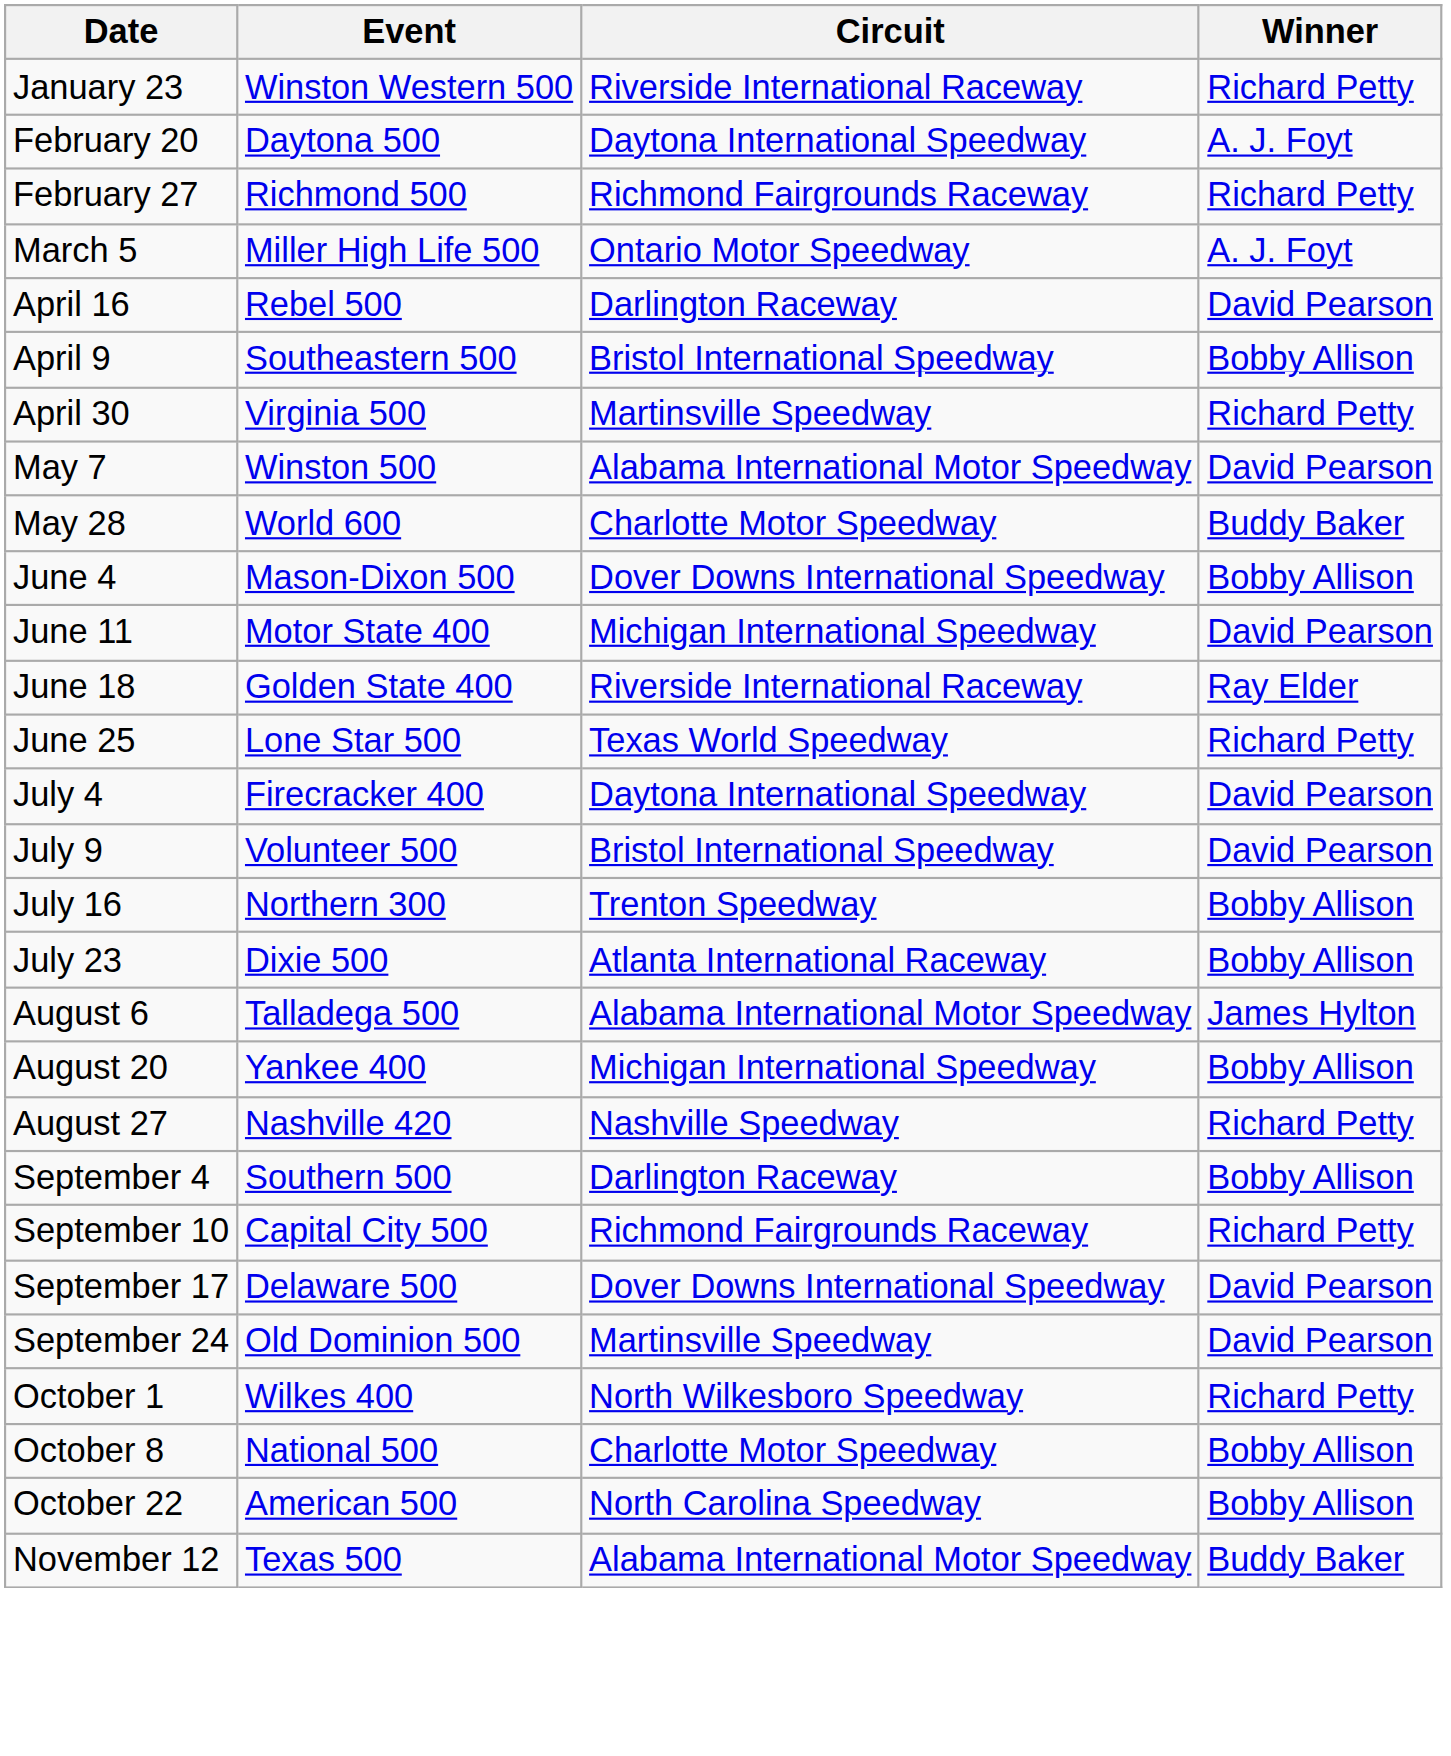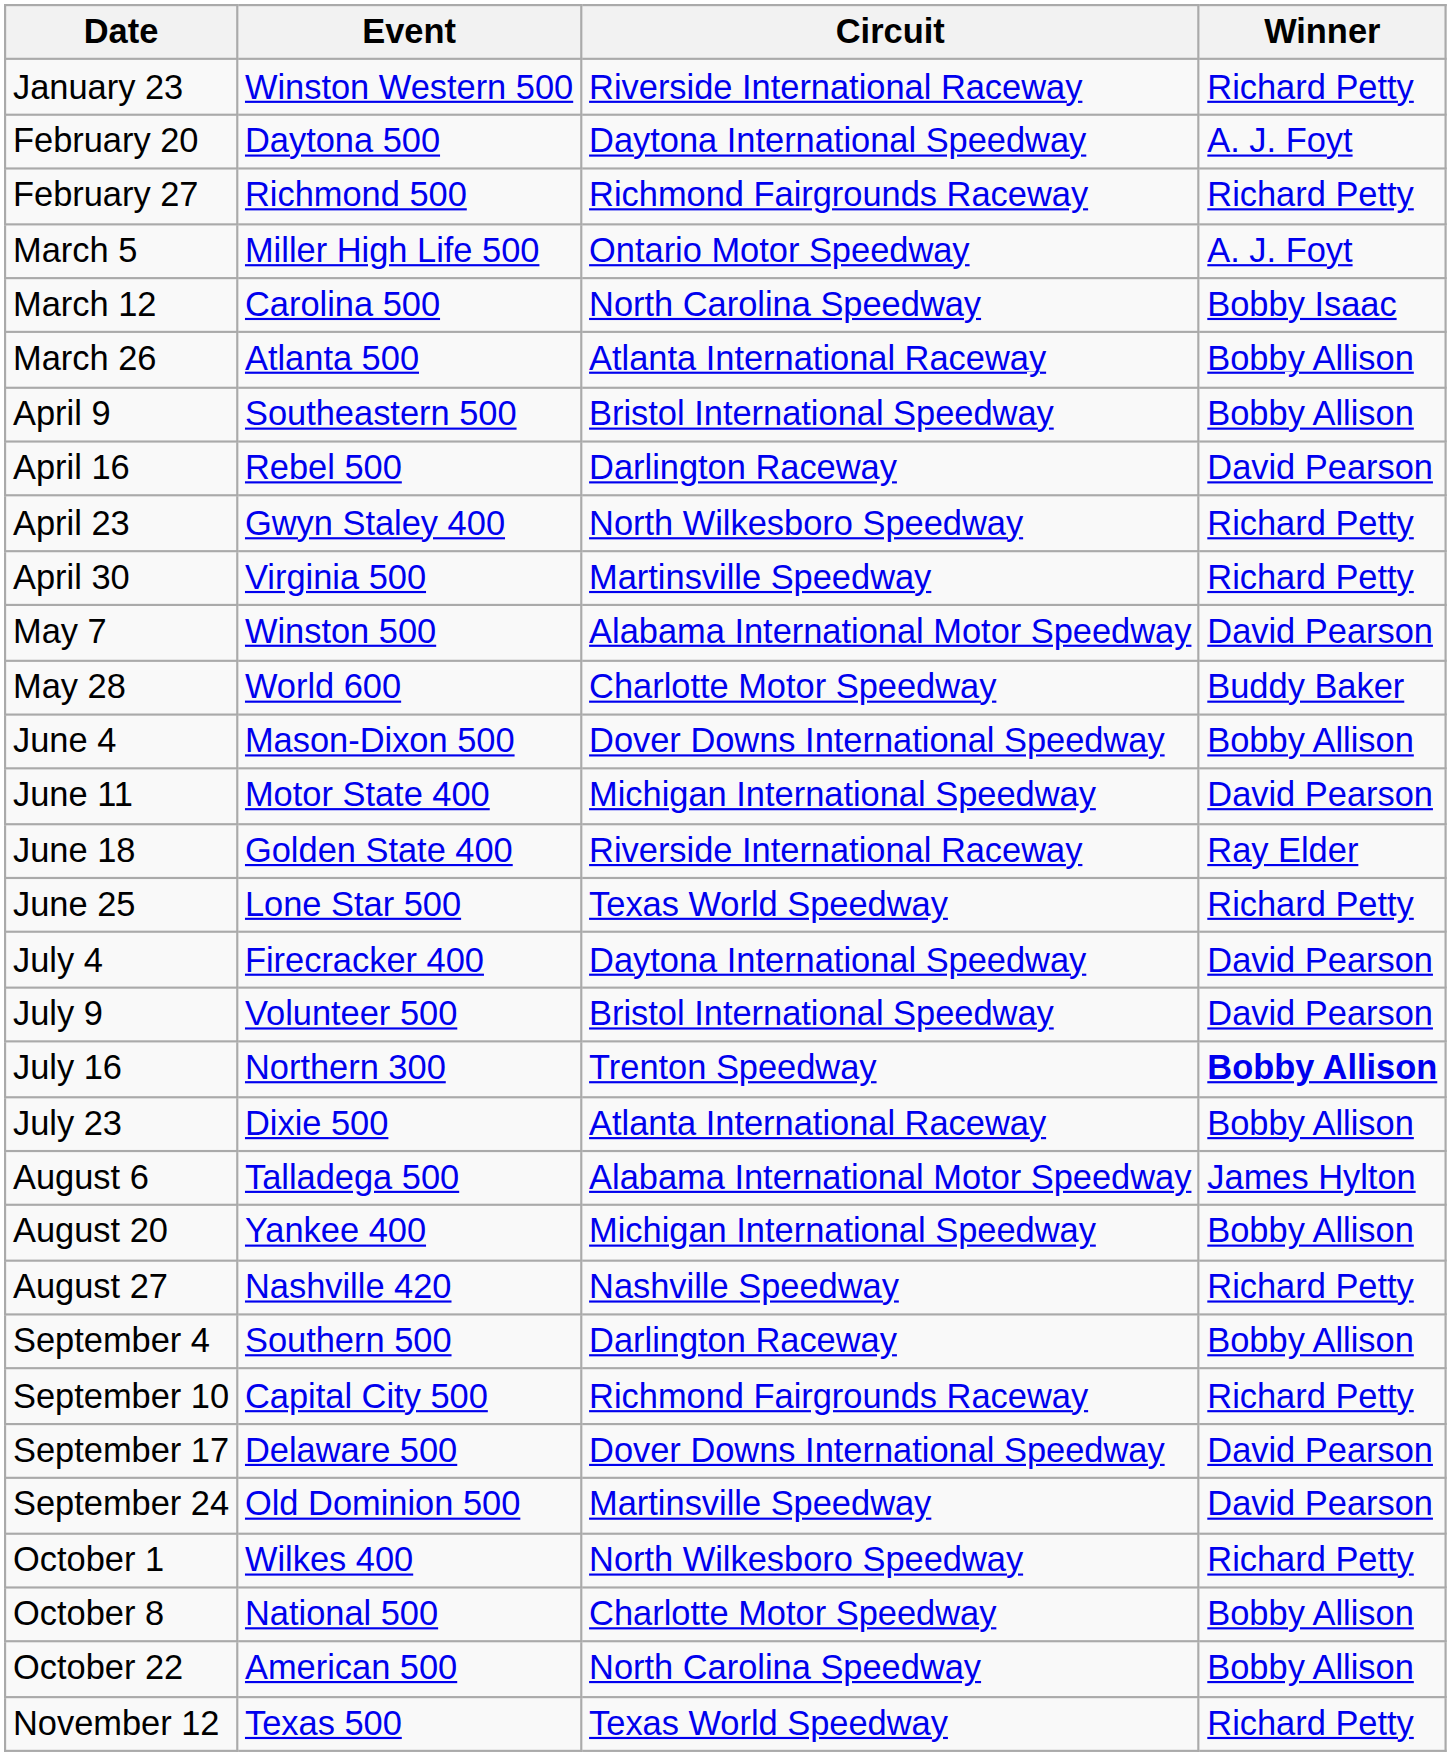+ row: March 12 | Carolina 500 | North Carolina Speedway | Bobby Isaac
+ row: March 26 | Atlanta 500 | Atlanta International Raceway | Bobby Allison
rows swapped: April 9 <-> April 16
+ row: April 23 | Gwyn Staley 400 | North Wilkesboro Speedway | Richard Petty
July 16 | Winner: normal -> bold
November 12 | Circuit: Alabama International Motor Speedway -> Texas World Speedway
November 12 | Winner: Buddy Baker -> Richard Petty
